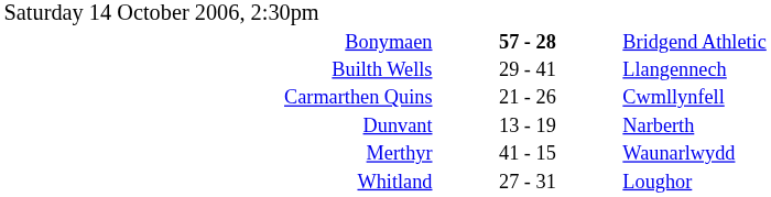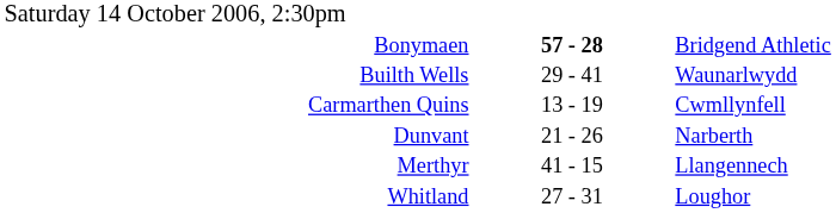Builth Wells | column 3: Llangennech -> Waunarlwydd
Carmarthen Quins | column 2: 21 - 26 -> 13 - 19
Dunvant | column 2: 13 - 19 -> 21 - 26
Merthyr | column 3: Waunarlwydd -> Llangennech
